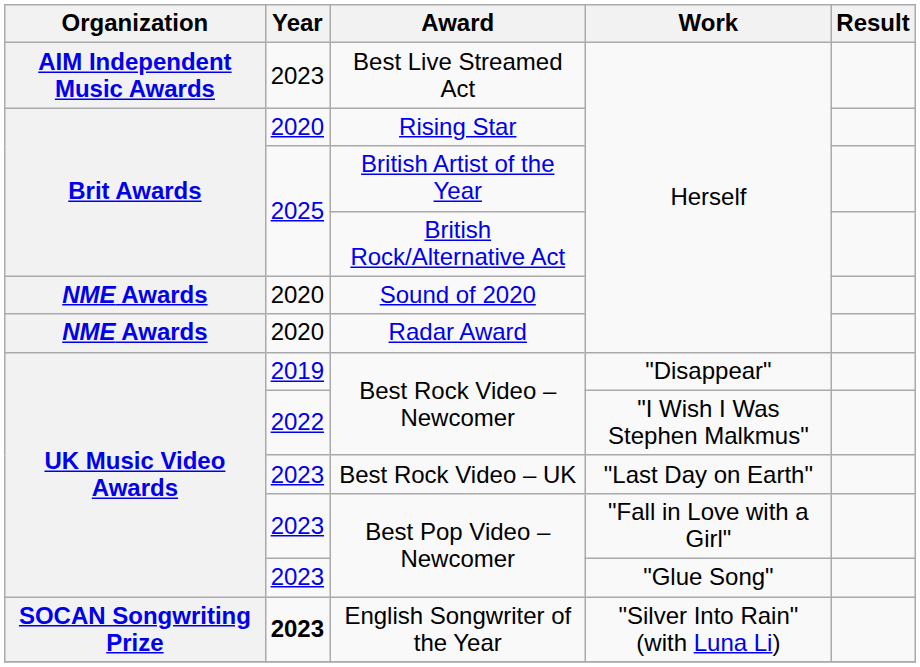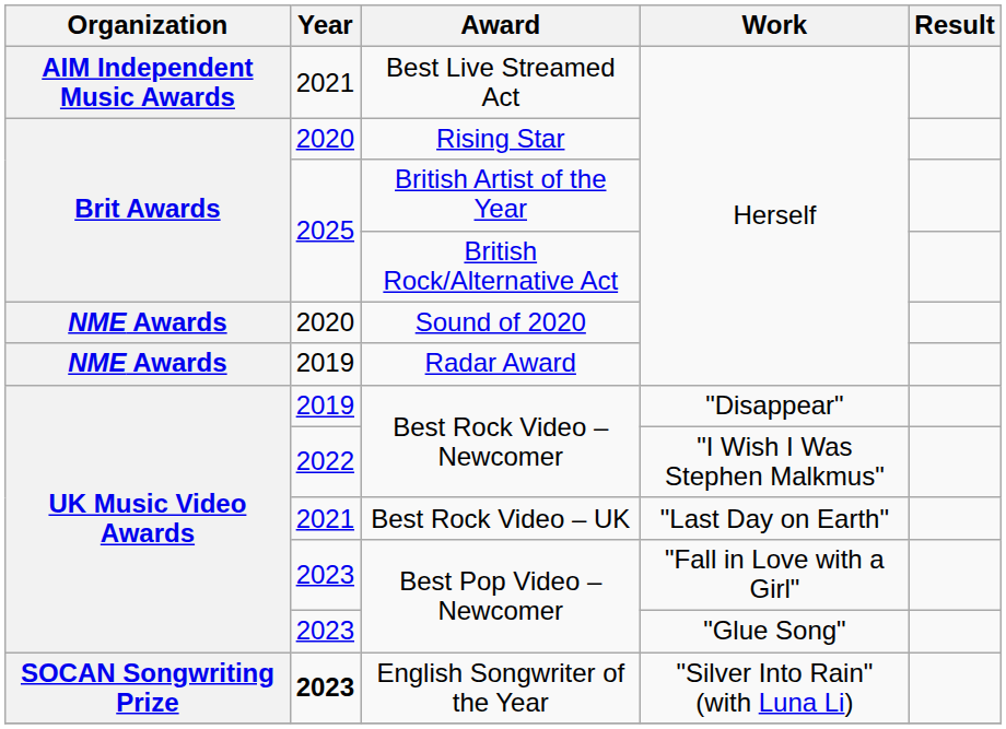Best Live Streamed Act | Year: 2023 -> 2021
Radar Award | Year: 2020 -> 2019
Best Rock Video – UK | Year: 2023 -> 2021
